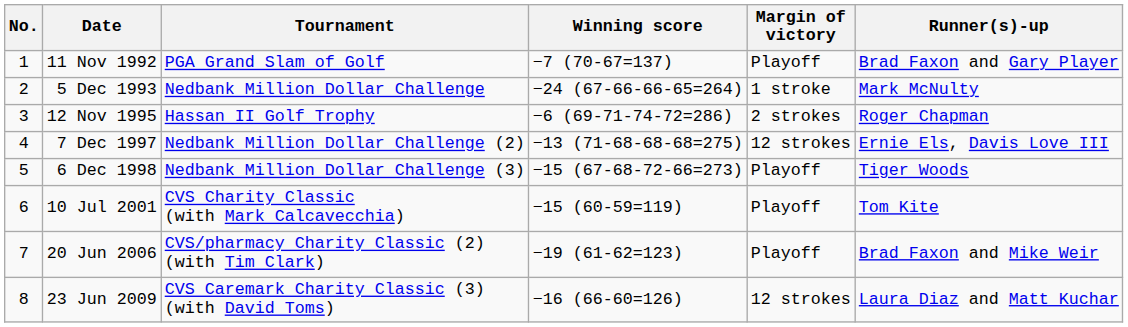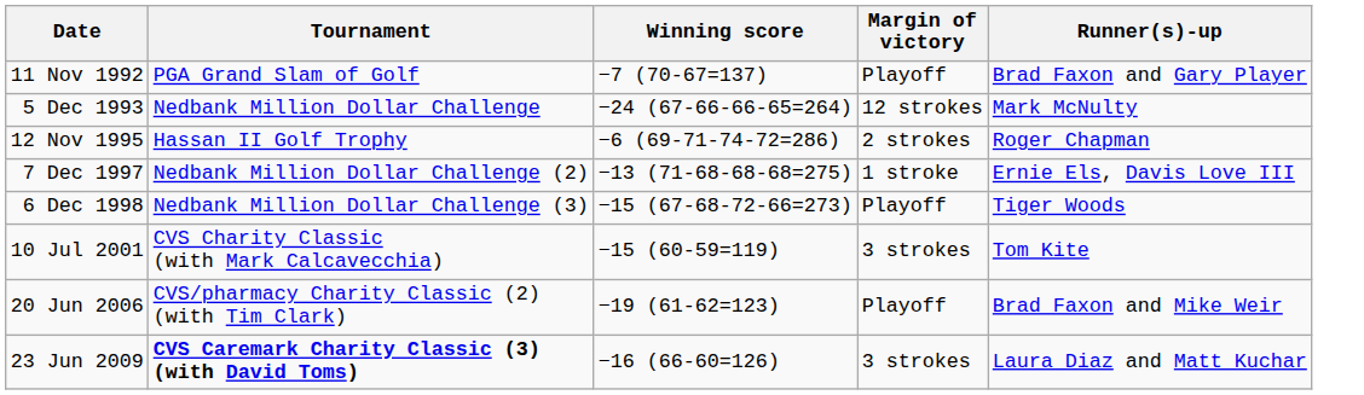- column: No. | 1 | 2 | 3 | 4 | 5 | 6 | 7 | 8
5 Dec 1993 | Margin of victory: 1 stroke -> 12 strokes
7 Dec 1997 | Margin of victory: 12 strokes -> 1 stroke
10 Jul 2001 | Margin of victory: Playoff -> 3 strokes
23 Jun 2009 | Tournament: normal -> bold
23 Jun 2009 | Margin of victory: 12 strokes -> 3 strokes
